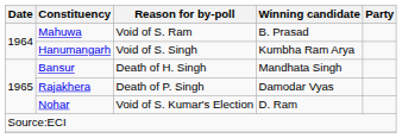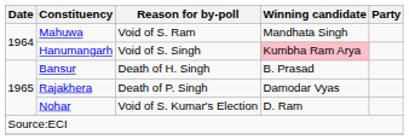Mahuwa | Winning candidate: B. Prasad -> Mandhata Singh
Hanumangarh | Winning candidate: no background -> pink background
Bansur | Winning candidate: Mandhata Singh -> B. Prasad
